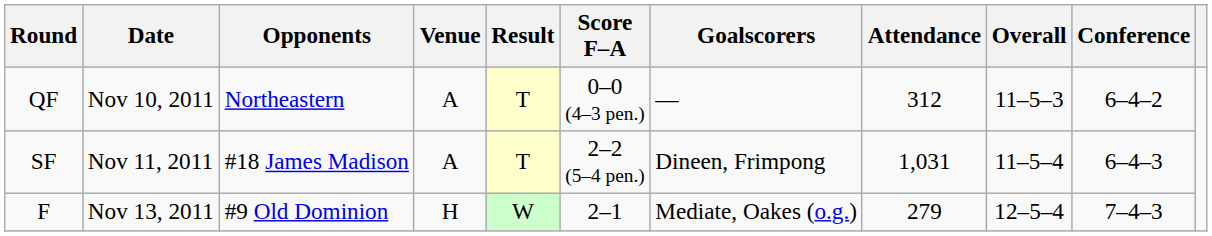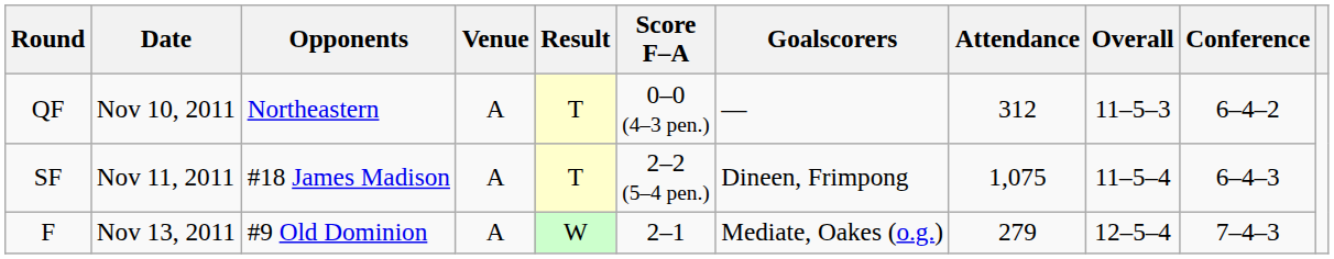SF | Attendance: 1,031 -> 1,075
F | Venue: H -> A
